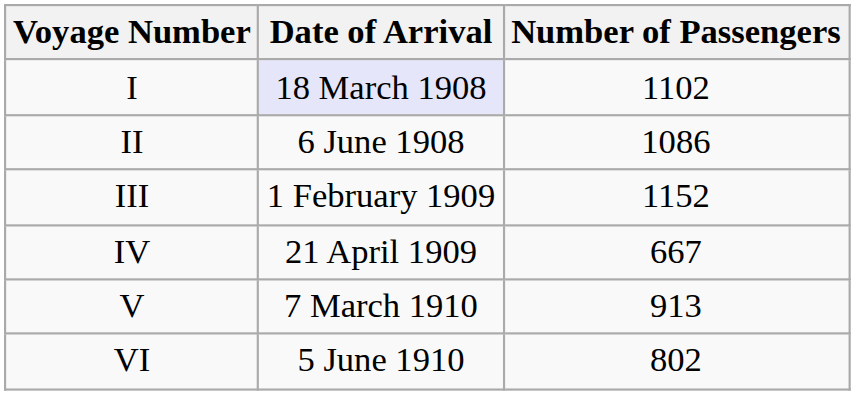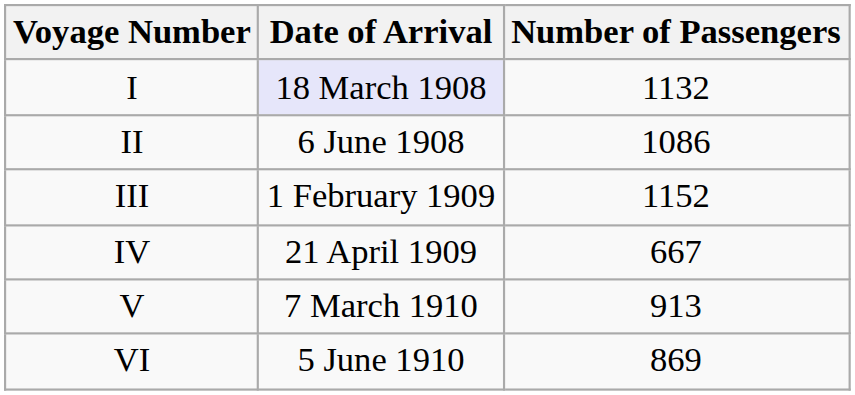I | Number of Passengers: 1102 -> 1132
VI | Number of Passengers: 802 -> 869
